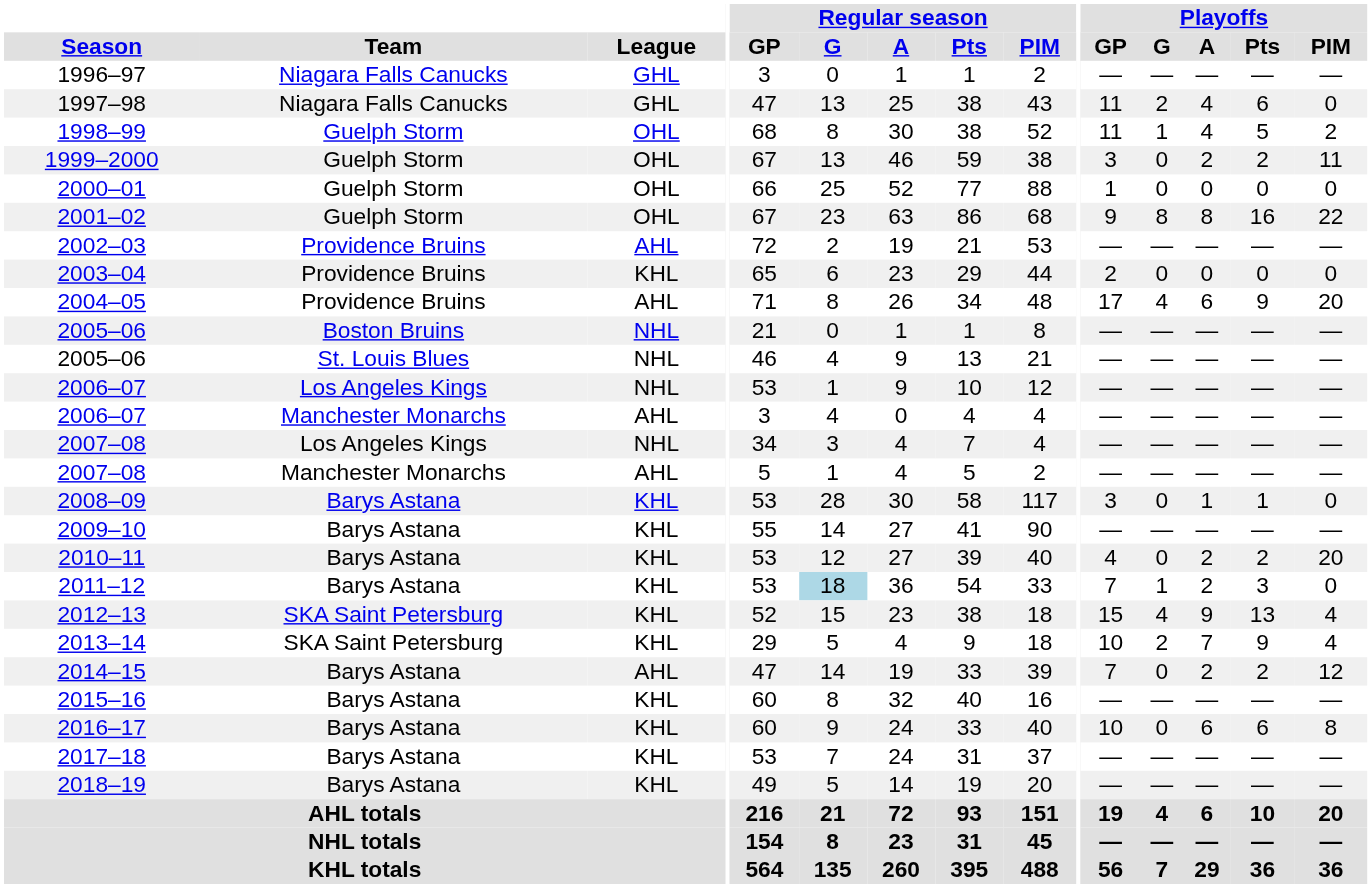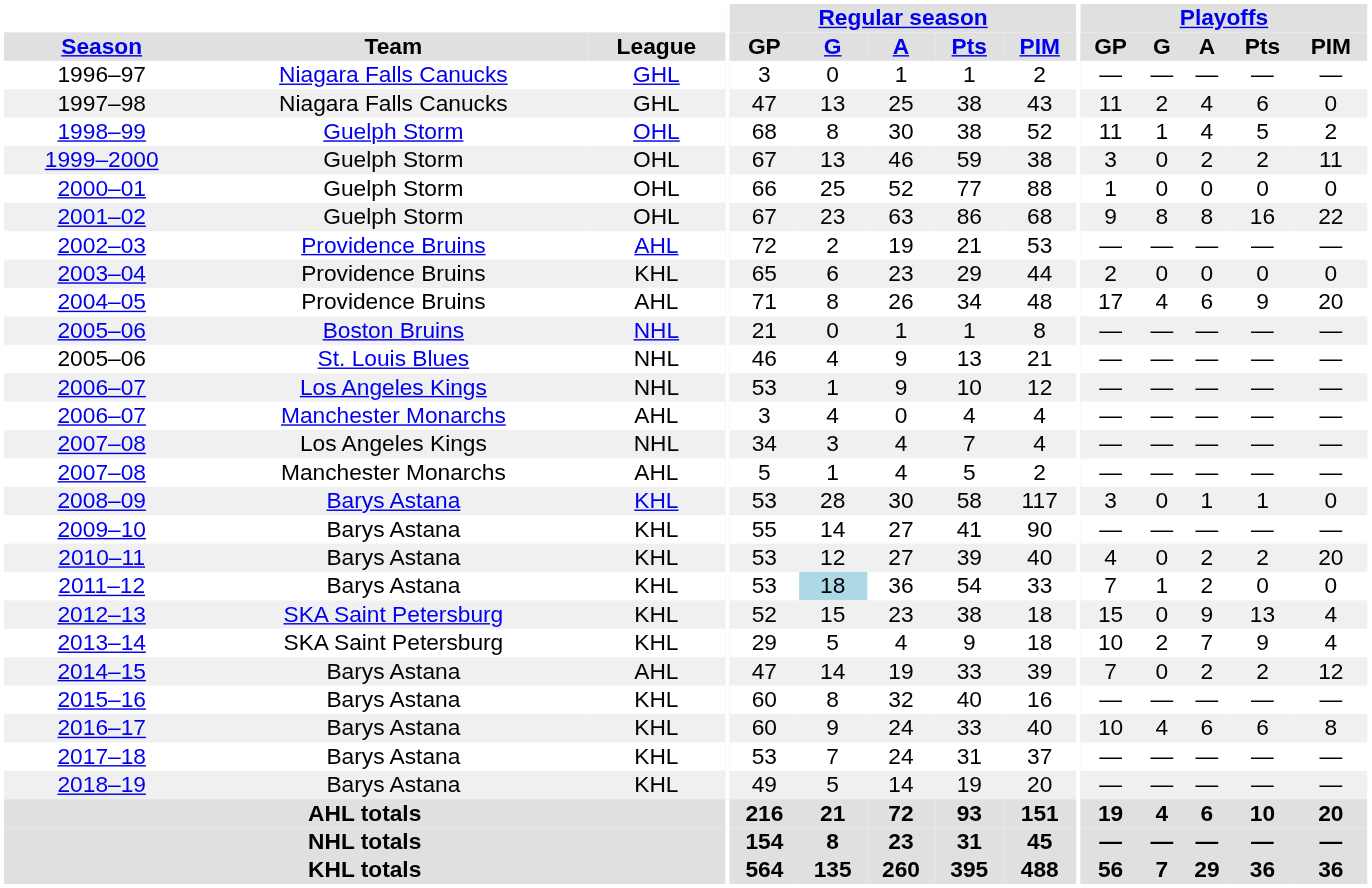2011–12 | Playoffs / Pts: 3 -> 0
2012–13 | Playoffs / G: 4 -> 0
2016–17 | Playoffs / G: 0 -> 4
